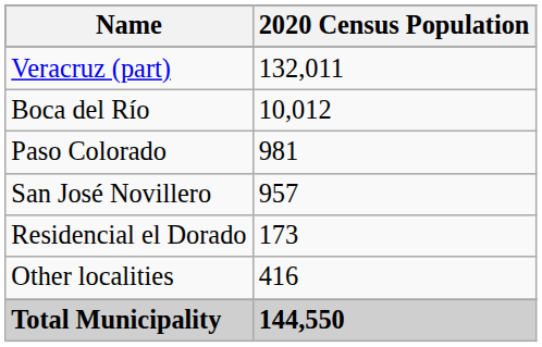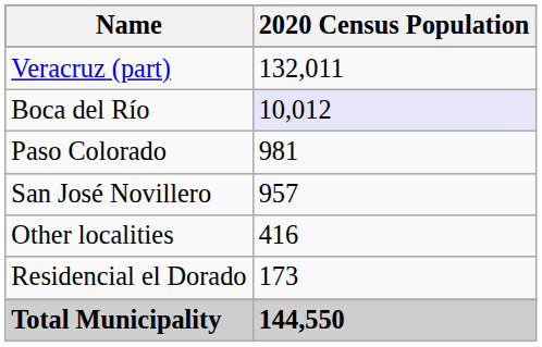Boca del Río | 2020 Census Population: no background -> lavender background
rows swapped: Residencial el Dorado <-> Other localities
